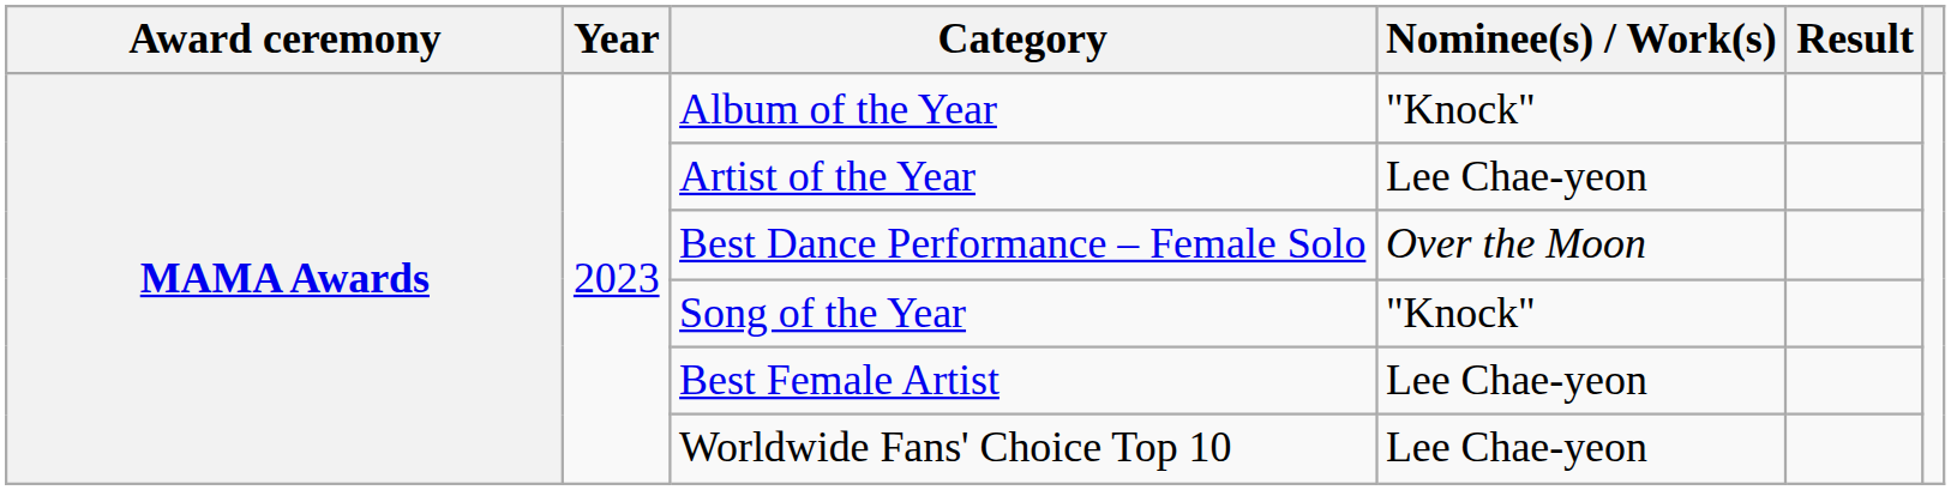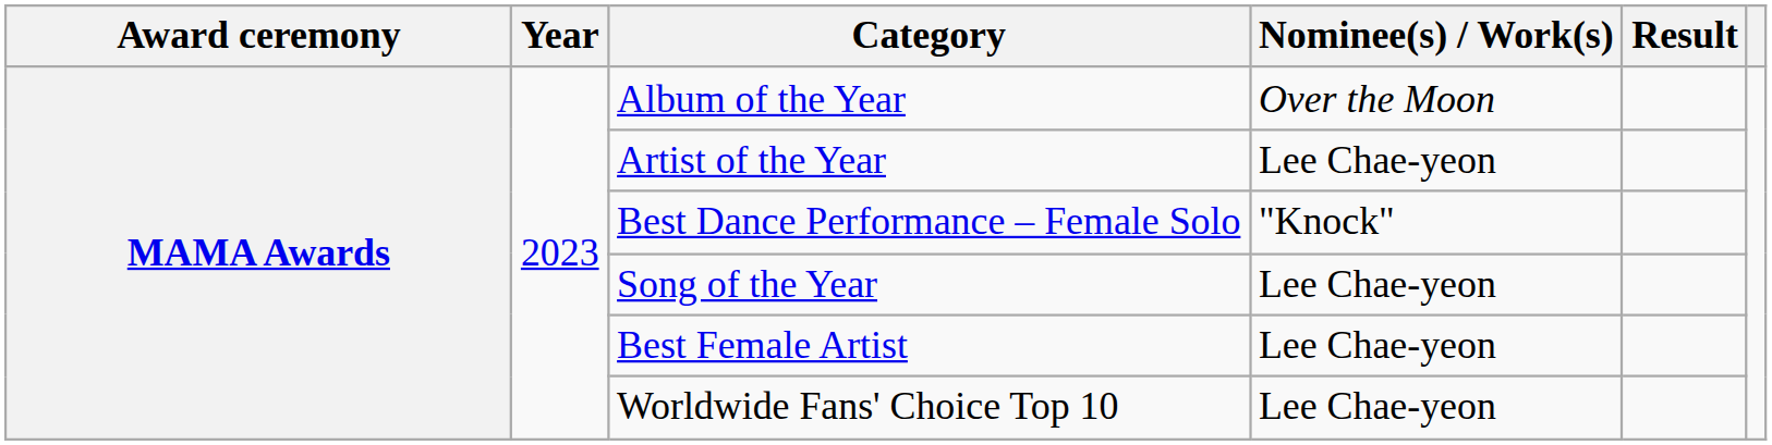Album of the Year | Nominee(s) / Work(s): "Knock" -> Over the Moon
Best Dance Performance – Female Solo | Nominee(s) / Work(s): Over the Moon -> "Knock"
Song of the Year | Nominee(s) / Work(s): "Knock" -> Lee Chae-yeon
